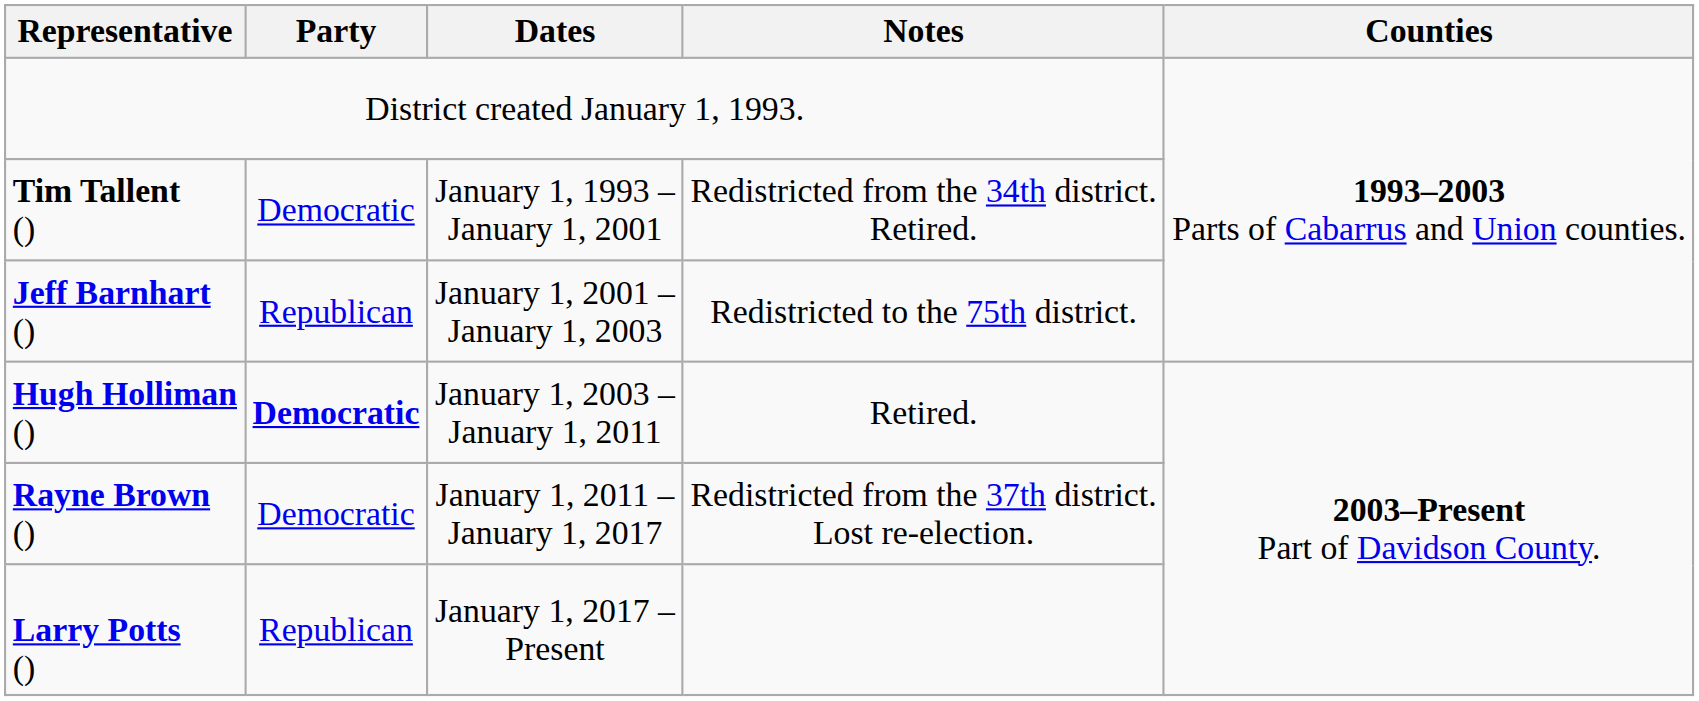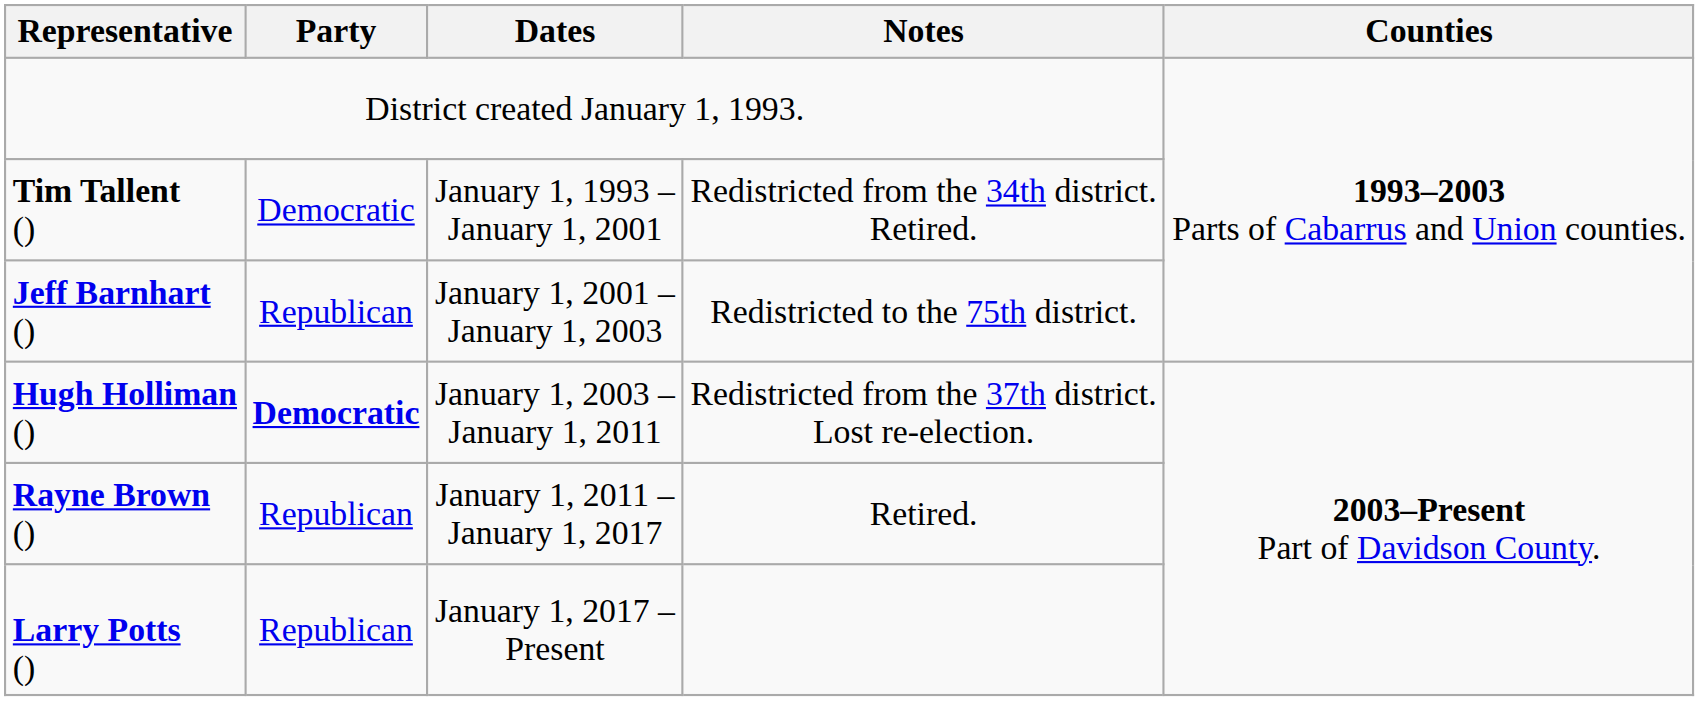Hugh Holliman () | Notes: Retired. -> Redistricted from the 37th district. Lost re-election.
Rayne Brown () | Party: Democratic -> Republican
Rayne Brown () | Notes: Redistricted from the 37th district. Lost re-election. -> Retired.
